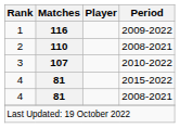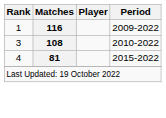- row: 2 | 110 | 2008-2021
3 | Matches: 107 -> 108
- row: 4 | 81 | 2008-2021
